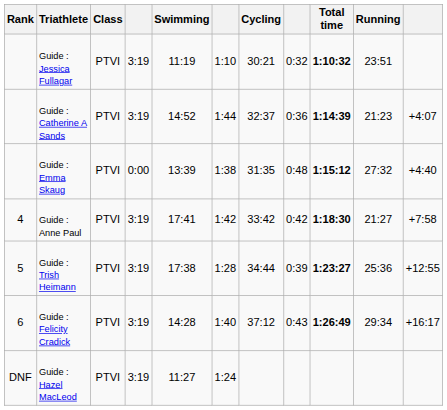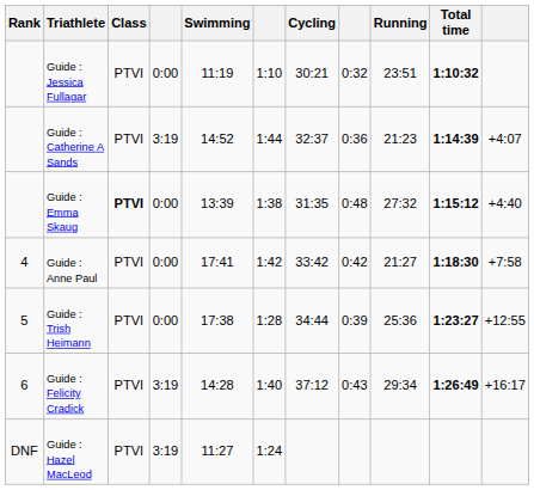columns swapped: Running <-> Total time
Guide : Jessica Fullagar | column 4: 3:19 -> 0:00
Guide : Emma Skaug | Class: normal -> bold
Guide : Anne Paul | column 4: 3:19 -> 0:00
Guide : Trish Heimann | column 4: 3:19 -> 0:00
